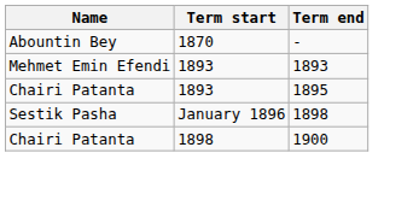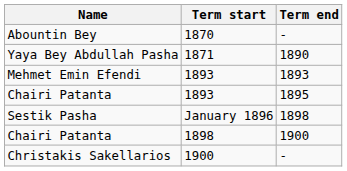+ row: Yaya Bey Abdullah Pasha | 1871 | 1890
+ row: Christakis Sakellarios | 1900 | -
